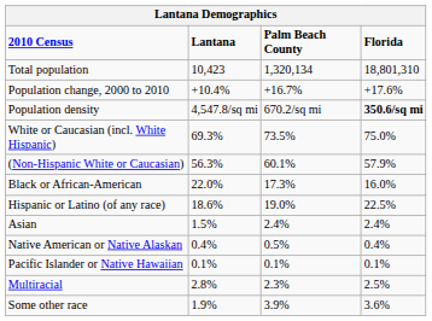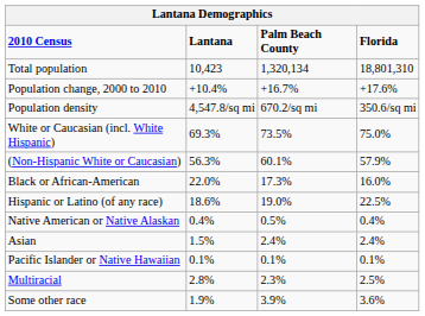Population density | Florida: bold -> normal
rows swapped: Asian <-> Native American or Native Alaskan
